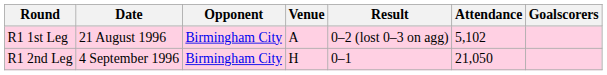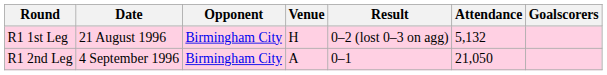R1 1st Leg | Venue: A -> H
R1 1st Leg | Attendance: 5,102 -> 5,132
R1 2nd Leg | Venue: H -> A
